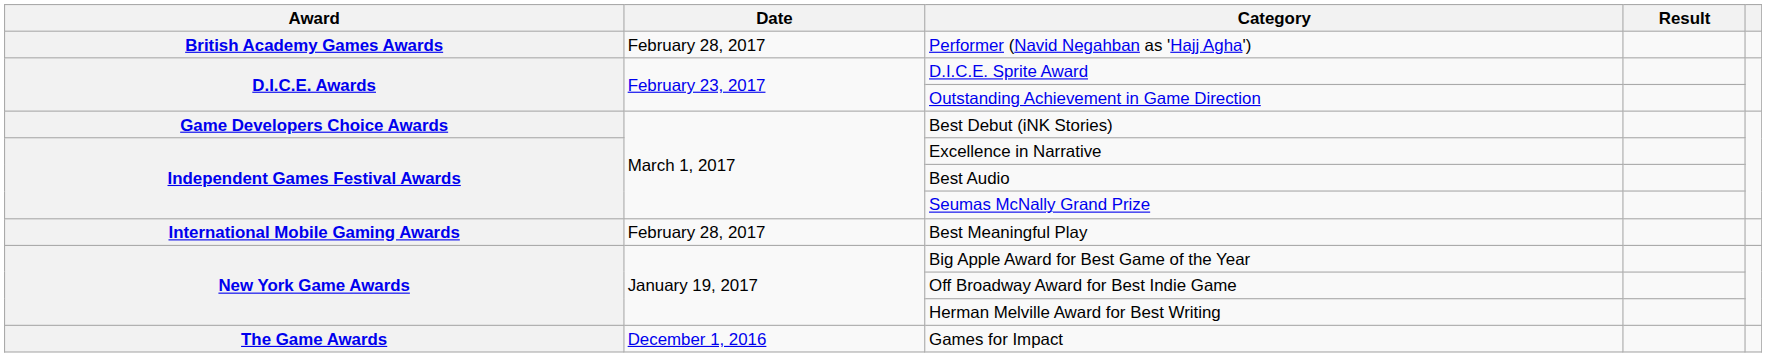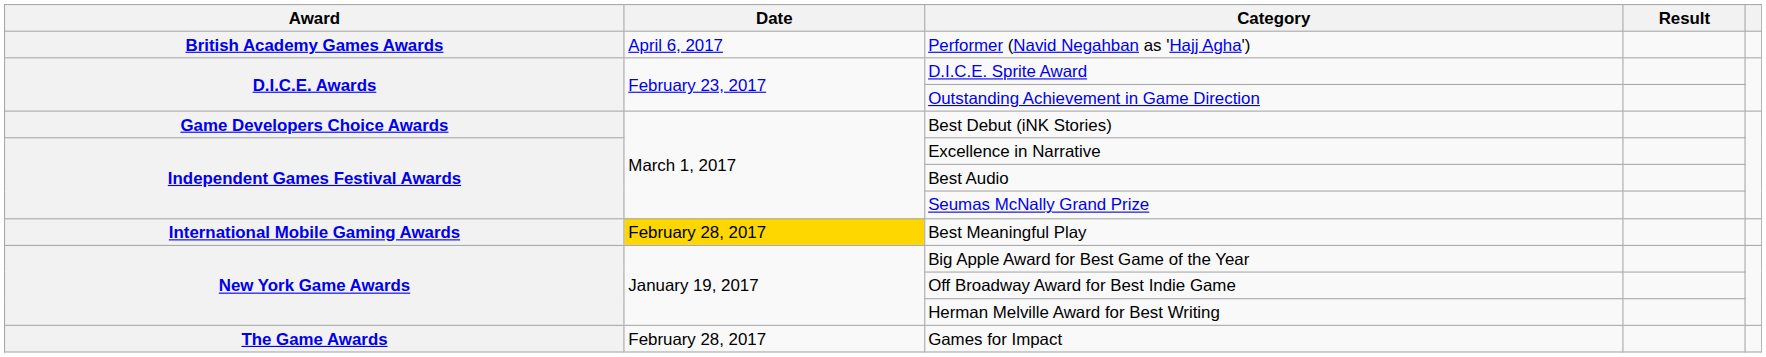Performer (Navid Negahban as 'Hajj Agha') | Date: February 28, 2017 -> April 6, 2017
Best Meaningful Play | Date: no background -> gold background
Games for Impact | Date: December 1, 2016 -> February 28, 2017
